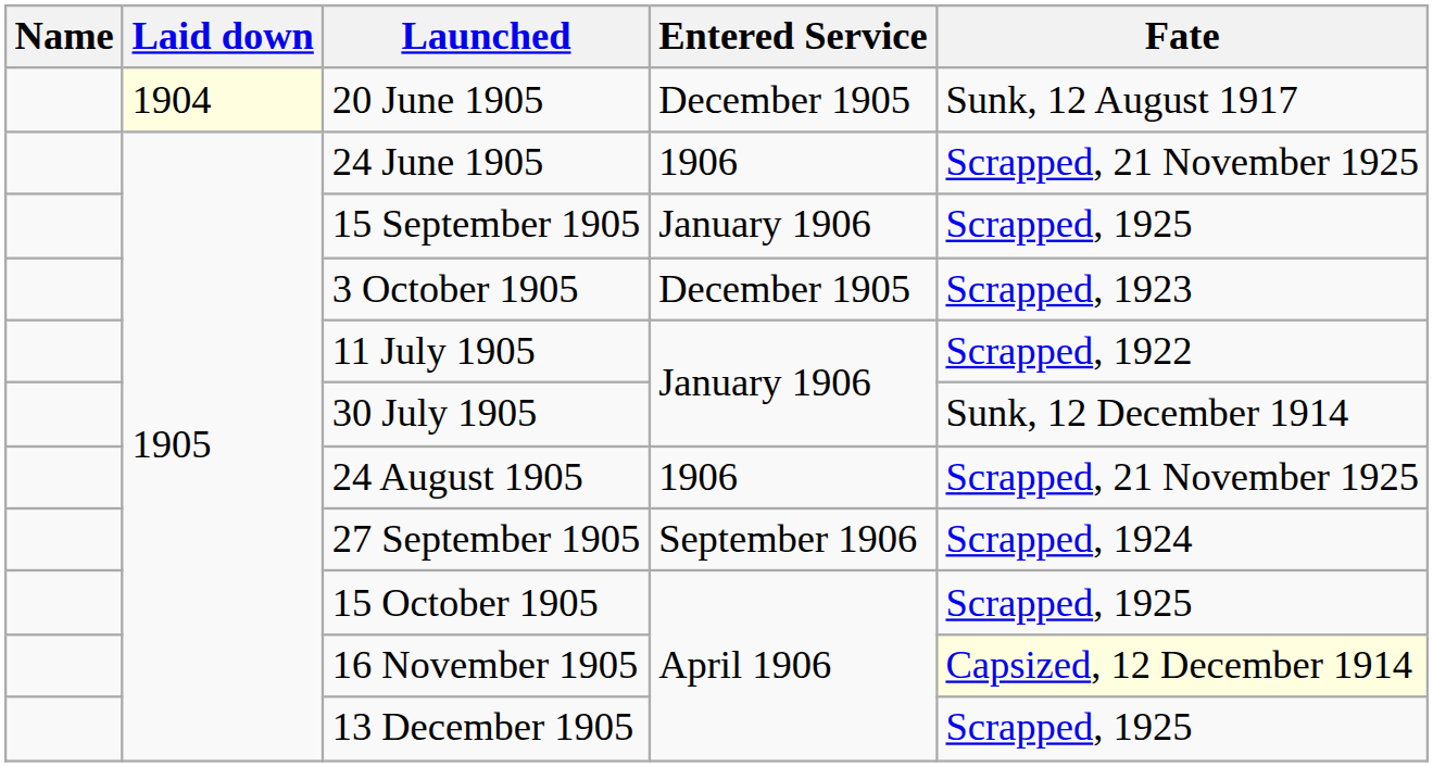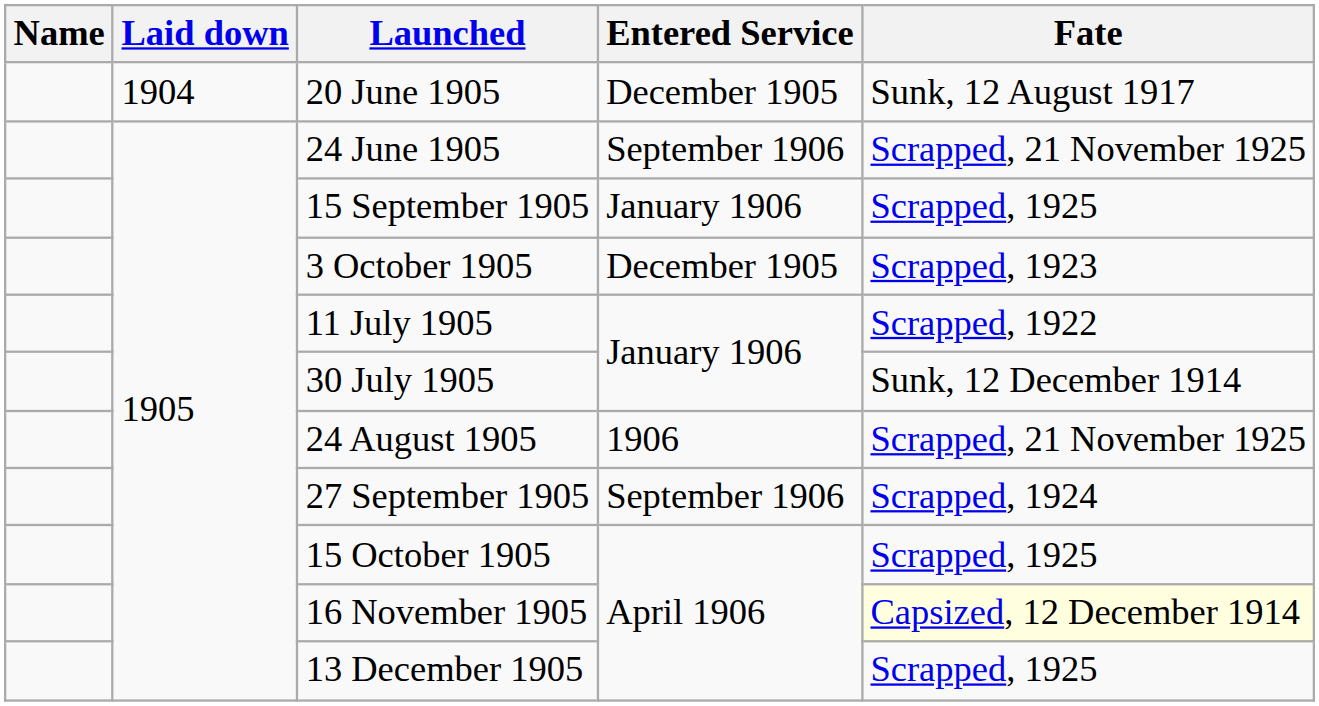20 June 1905 | Laid down: lightyellow background -> no background
24 June 1905 | Entered Service: 1906 -> September 1906
